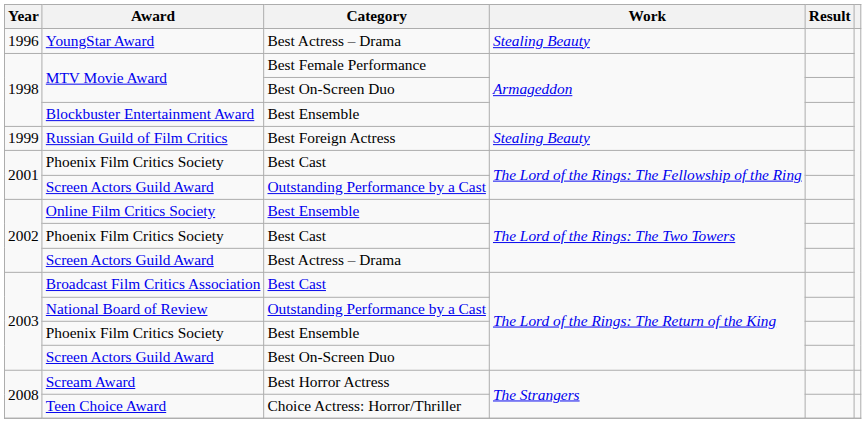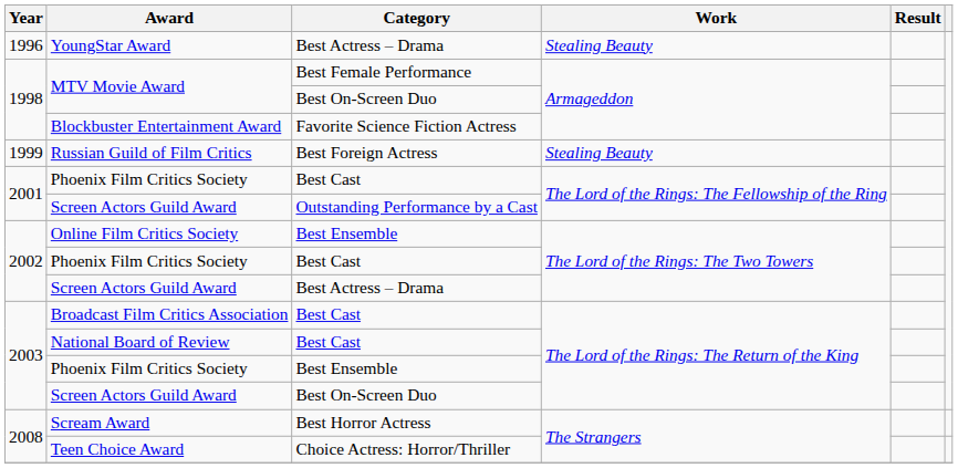Blockbuster Entertainment Award | Category: Best Ensemble -> Favorite Science Fiction Actress
National Board of Review | Category: Outstanding Performance by a Cast -> Best Cast
